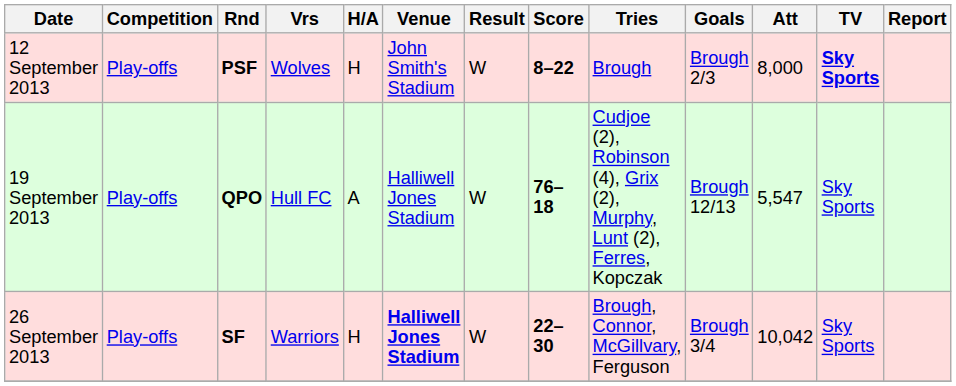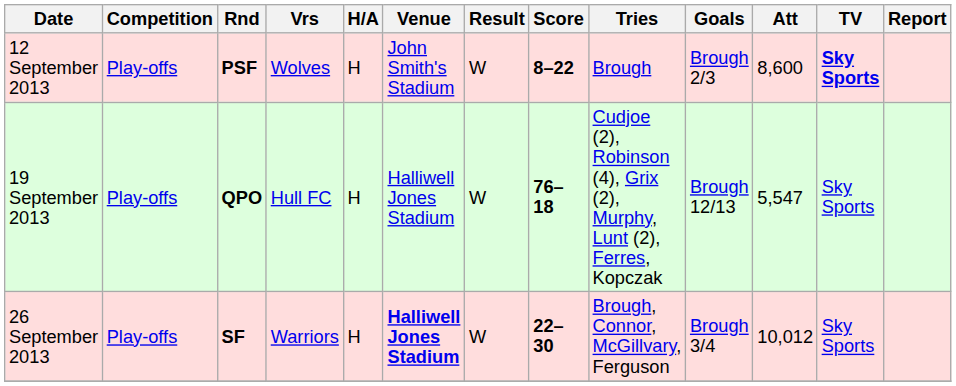12 September 2013 | Att: 8,000 -> 8,600
19 September 2013 | H/A: A -> H
26 September 2013 | Att: 10,042 -> 10,012
